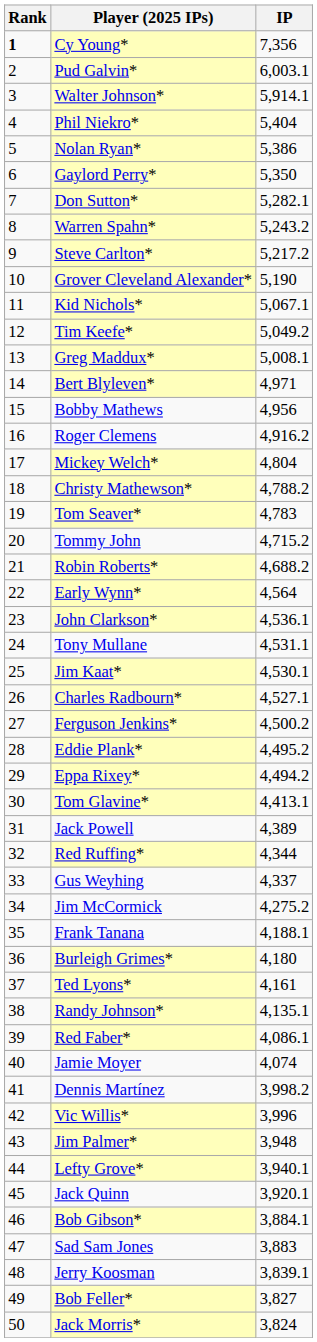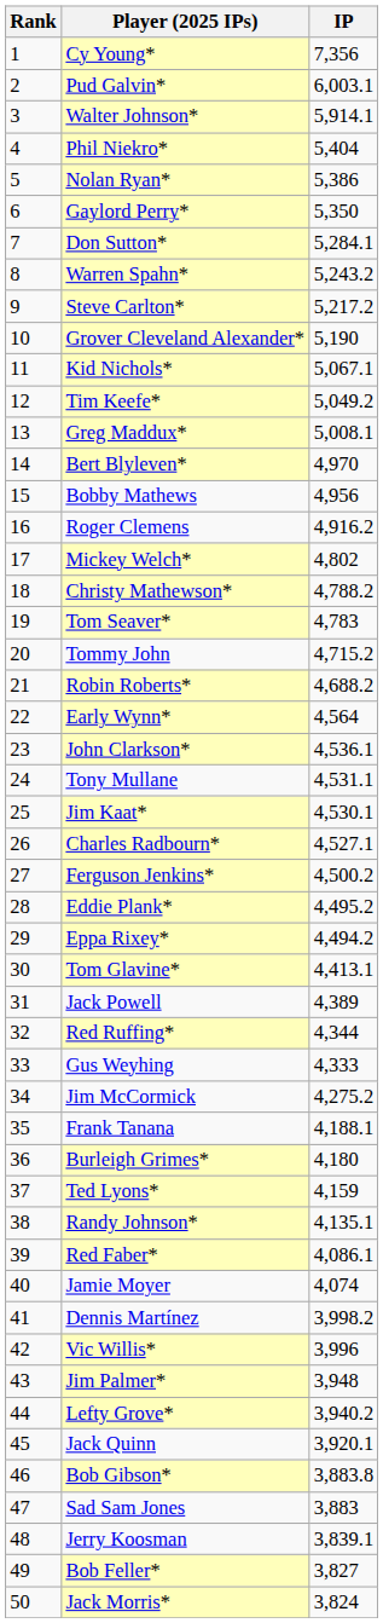Cy Young* | Rank: bold -> normal
Don Sutton* | IP: 5,282.1 -> 5,284.1
Bert Blyleven* | IP: 4,971 -> 4,970
Mickey Welch* | IP: 4,804 -> 4,802
Gus Weyhing | IP: 4,337 -> 4,333
Ted Lyons* | IP: 4,161 -> 4,159
Lefty Grove* | IP: 3,940.1 -> 3,940.2
Bob Gibson* | IP: 3,884.1 -> 3,883.8
